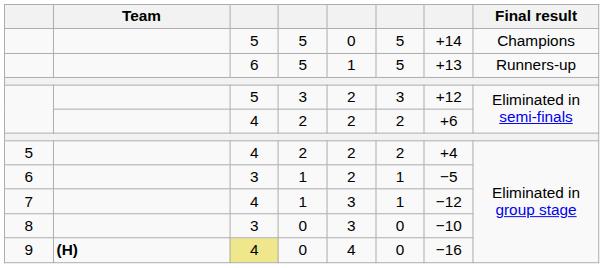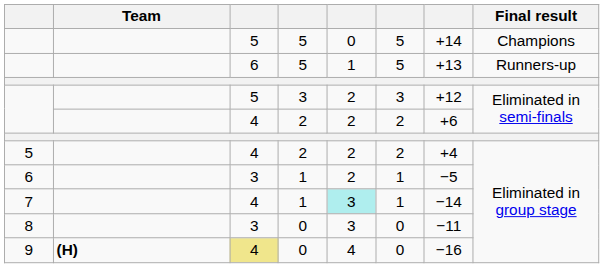7 | column 5: no background -> paleturquoise background
7 | column 7: −12 -> −14
8 | column 7: −10 -> −11
